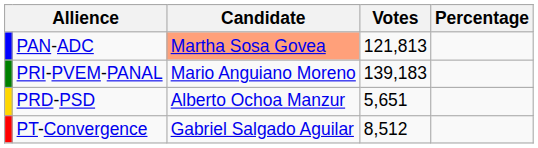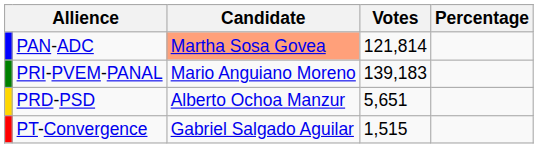PAN-ADC | Votes: 121,813 -> 121,814
PT-Convergence | Votes: 8,512 -> 1,515
